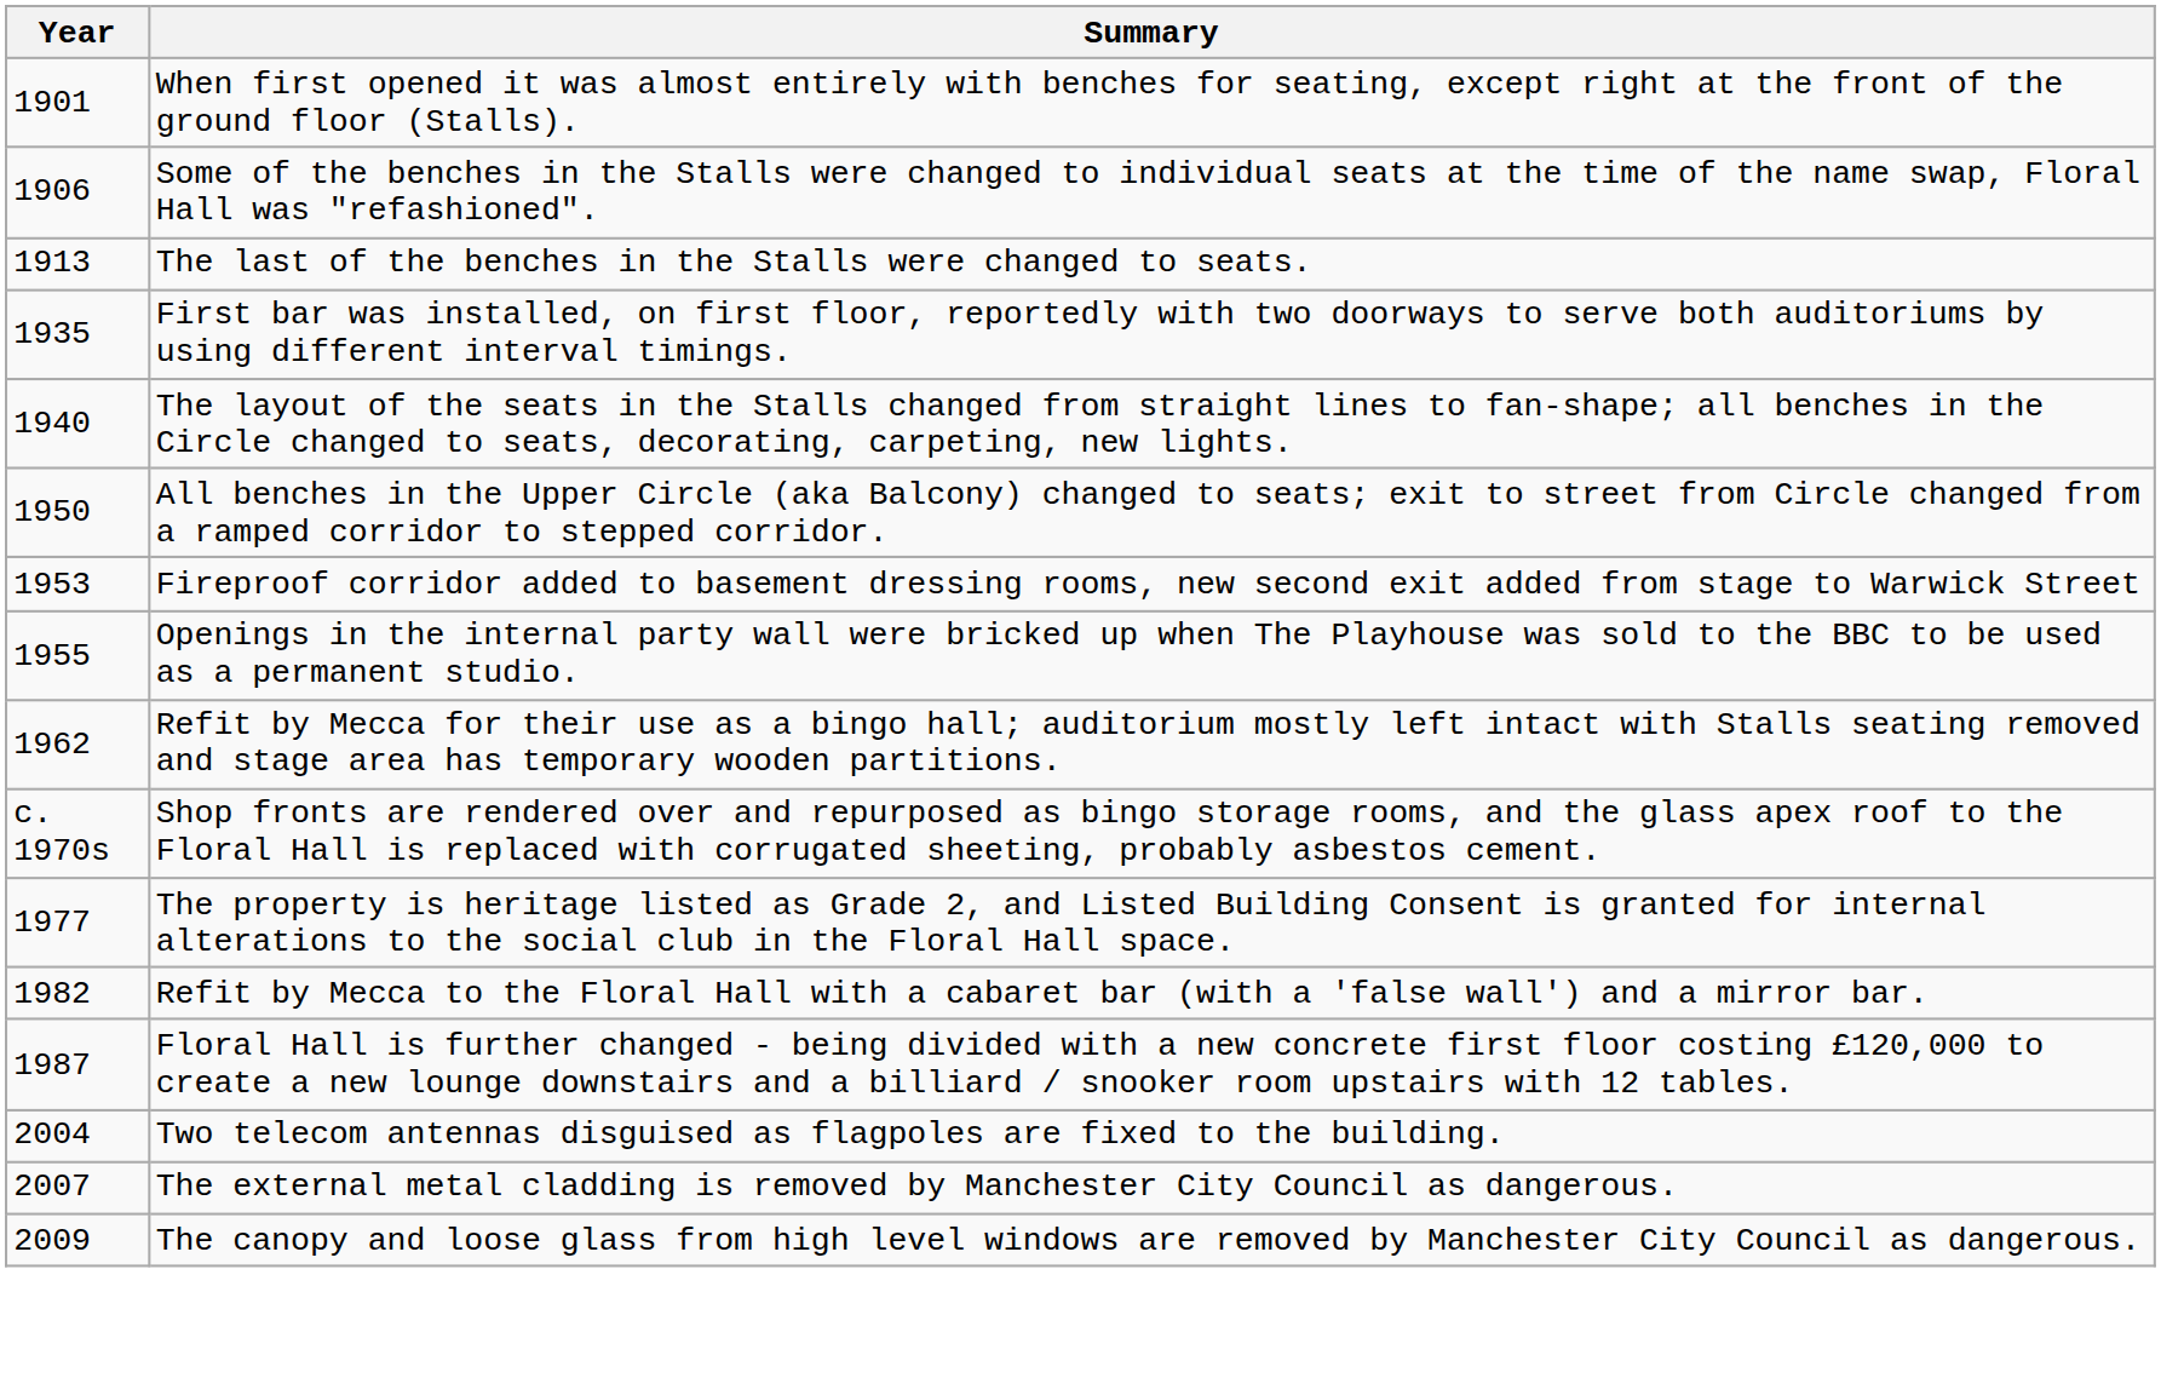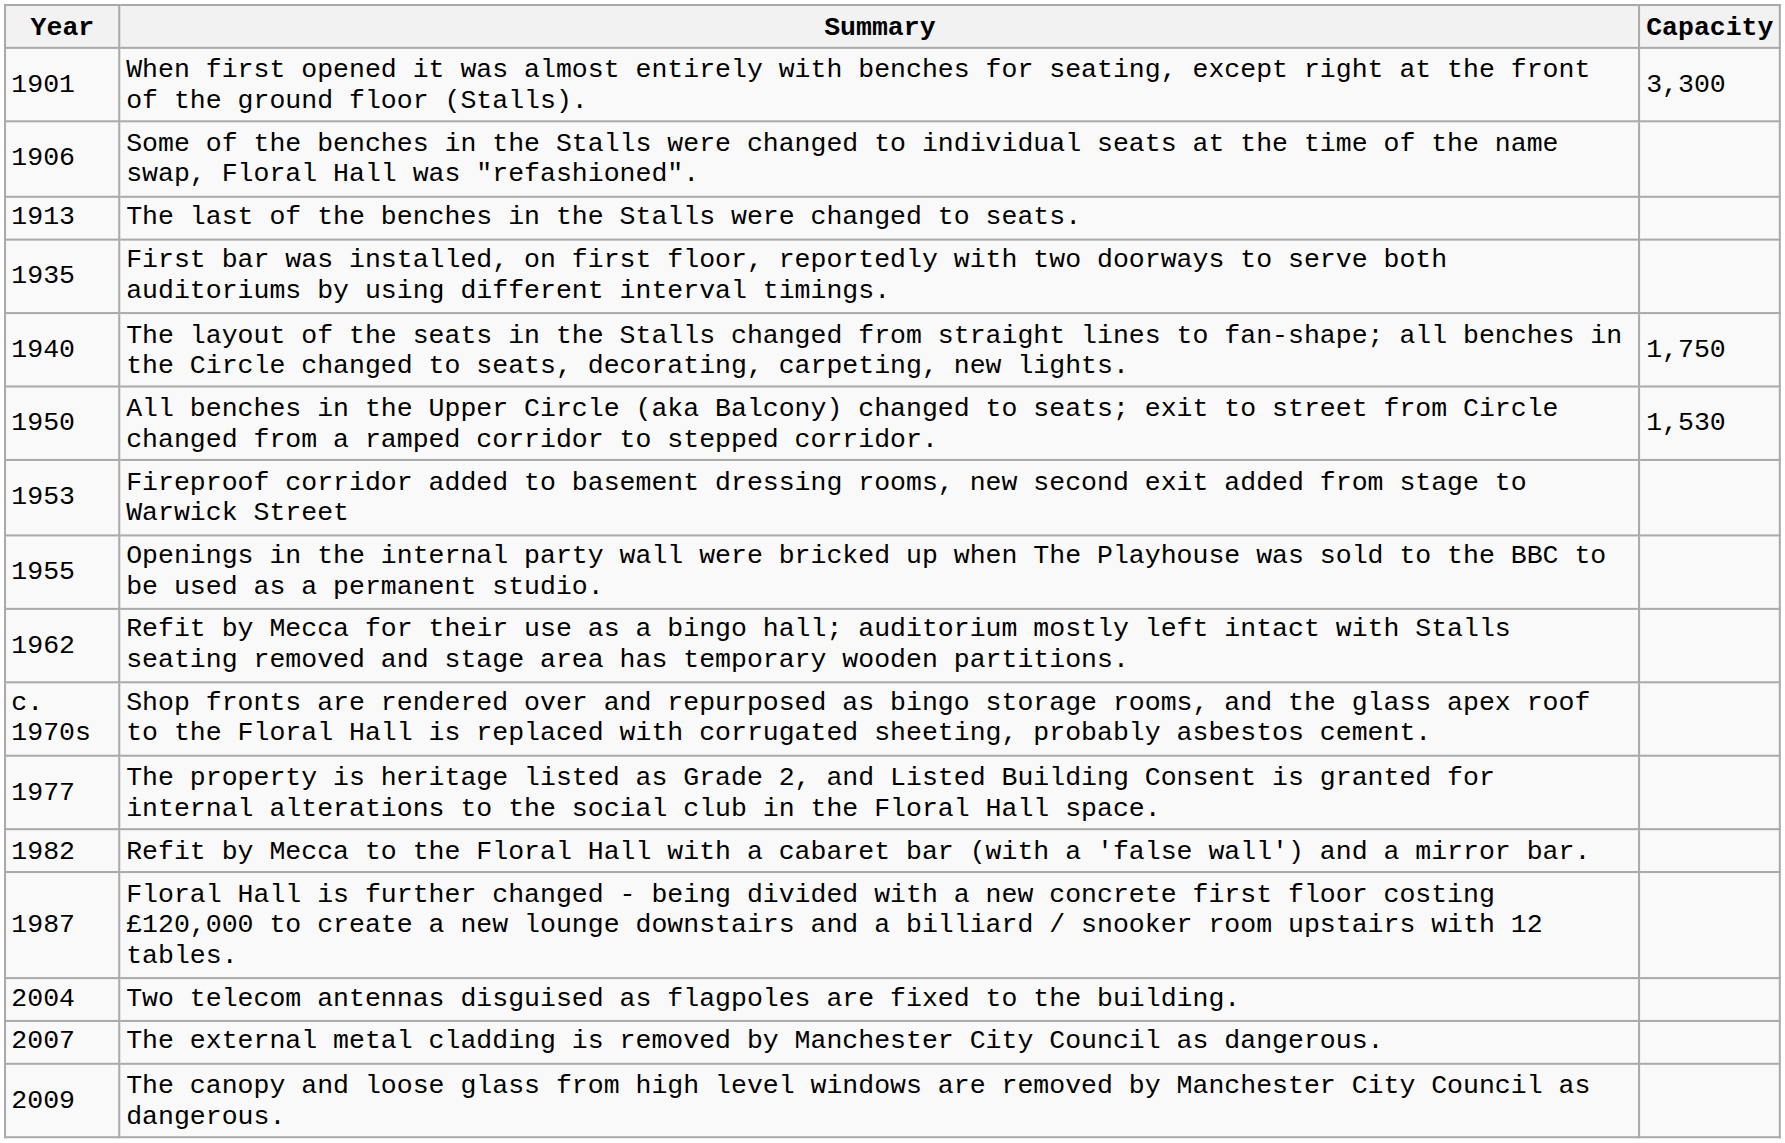+ column: Capacity | 3,300 | 1,750 | 1,530
